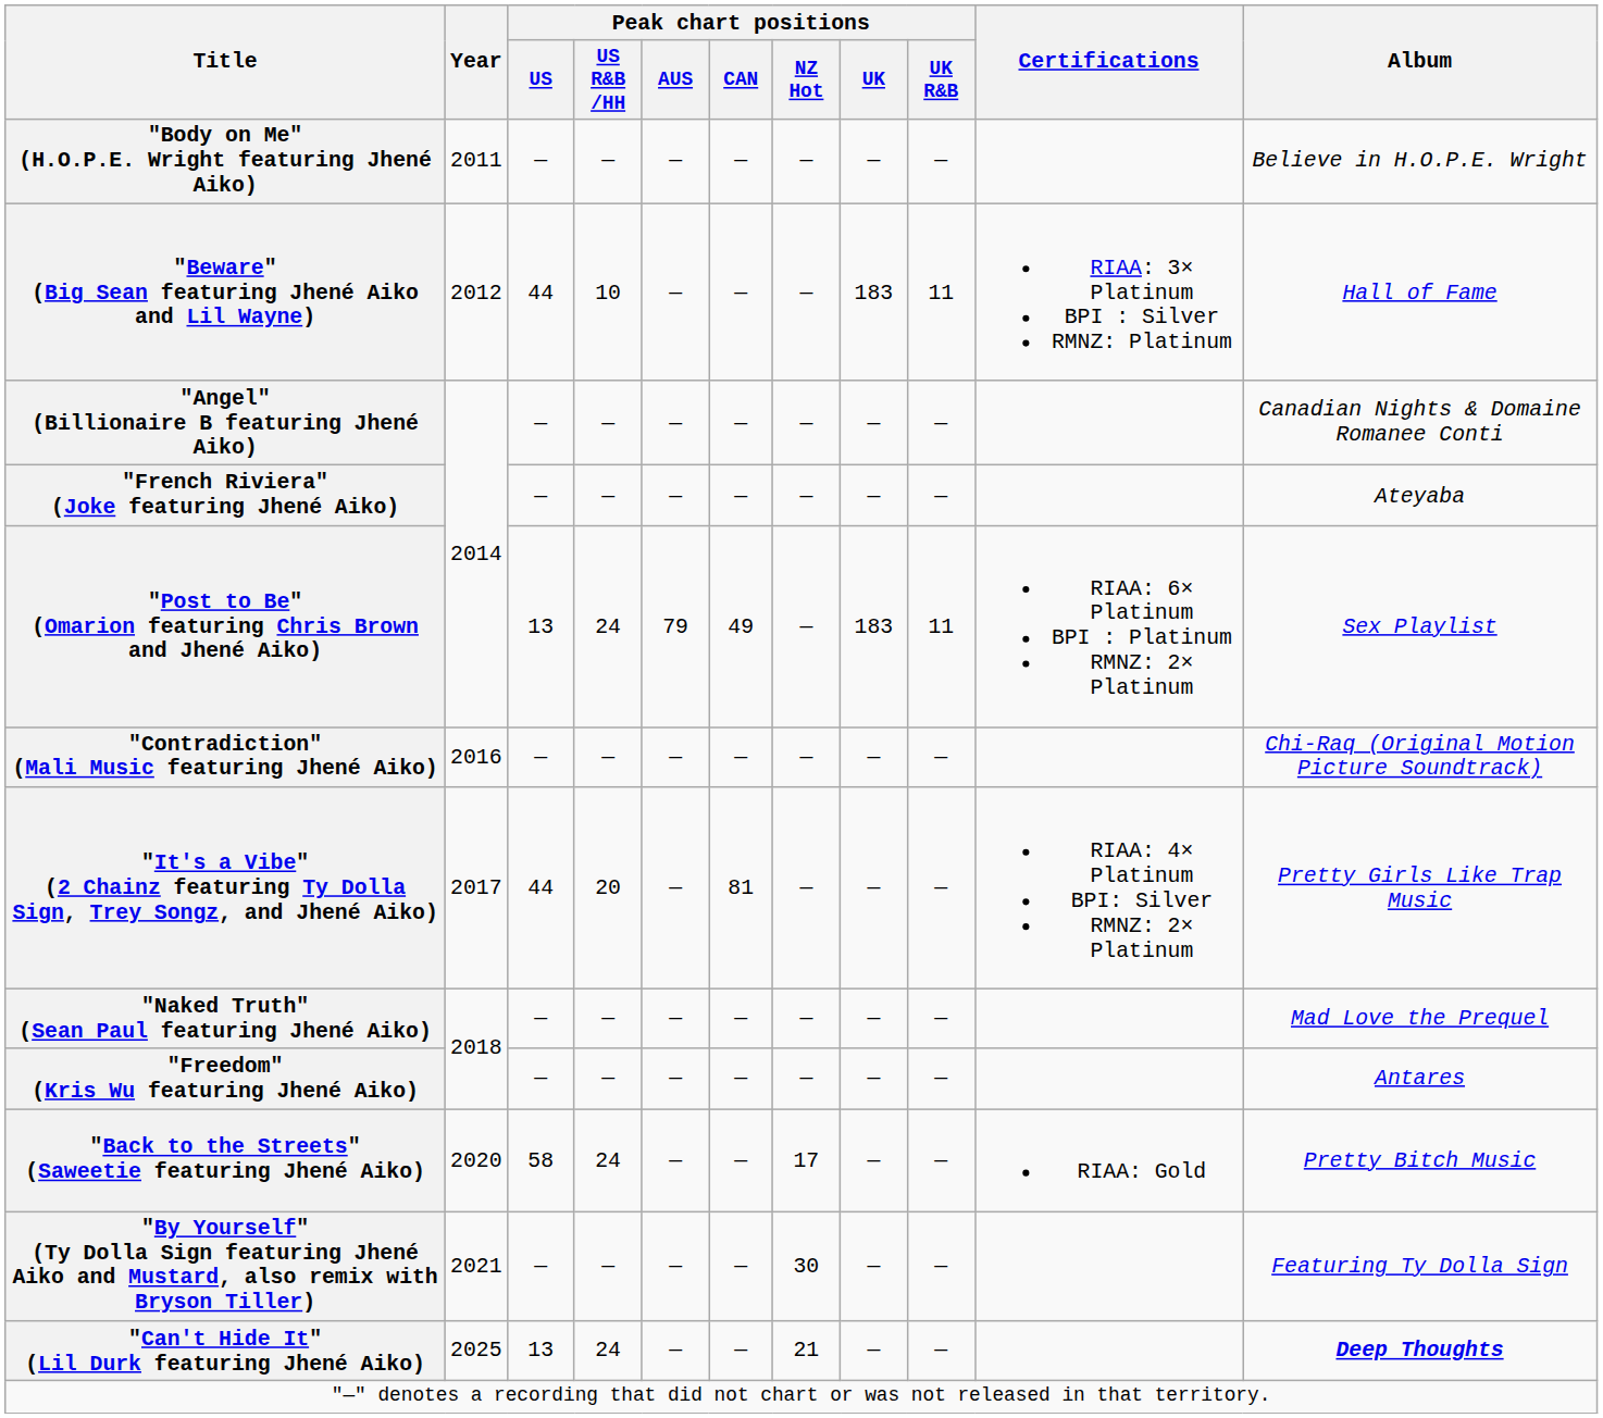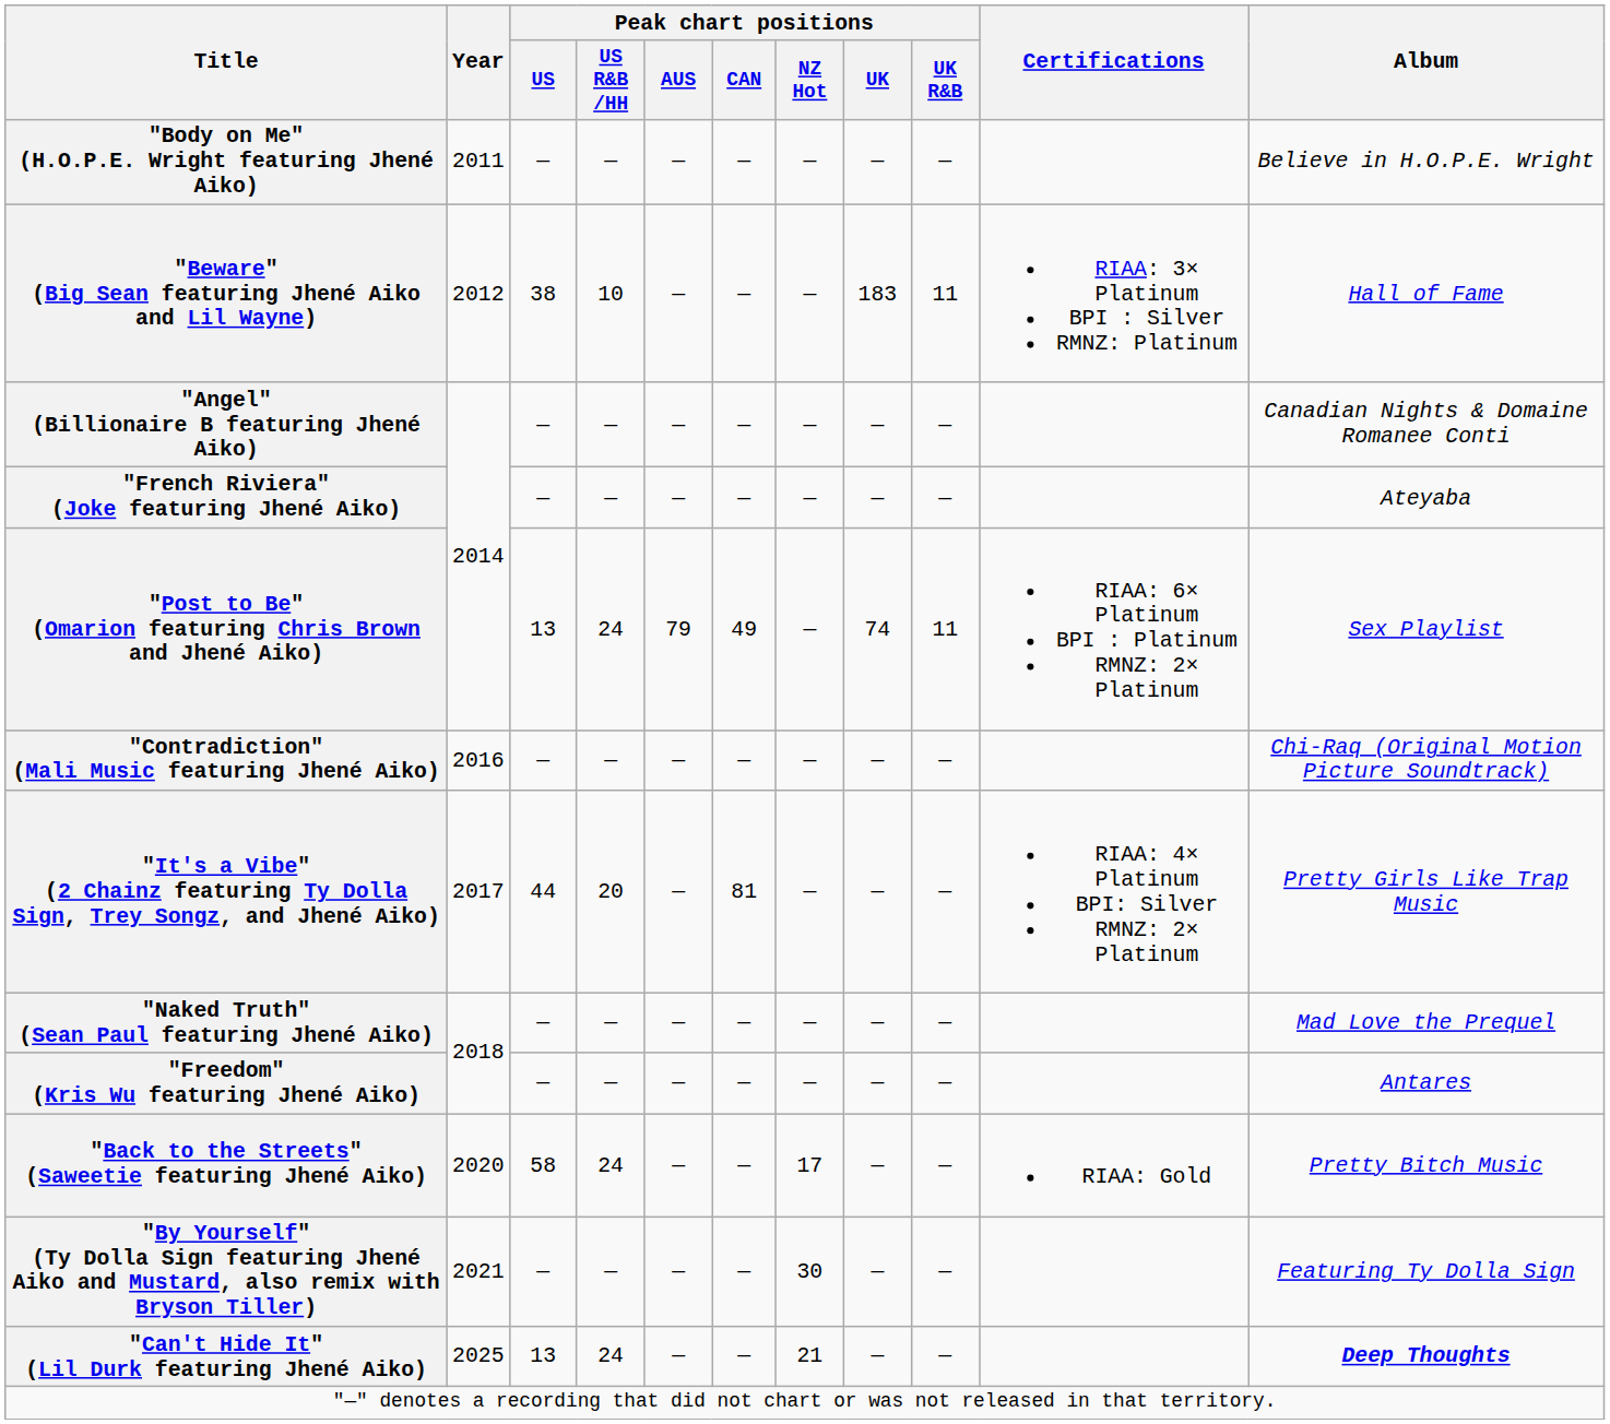"Beware" (Big Sean featuring Jhené Aiko and Lil Wayne) | Peak chart positions / US: 44 -> 38
"Post to Be" (Omarion featuring Chris Brown and Jhené Aiko) | Peak chart positions / UK: 183 -> 74
